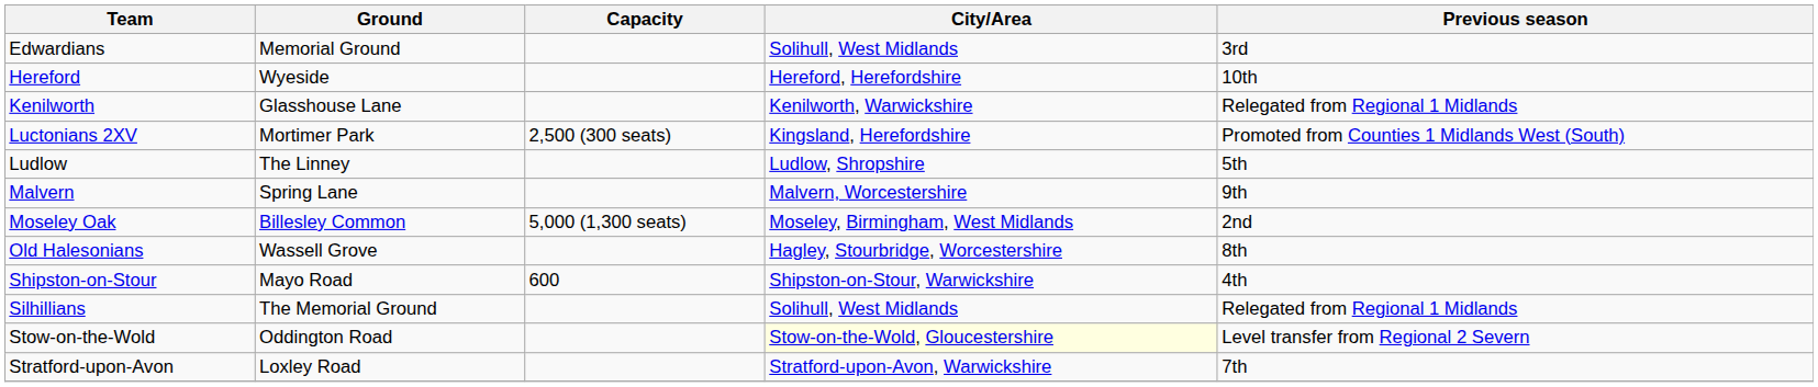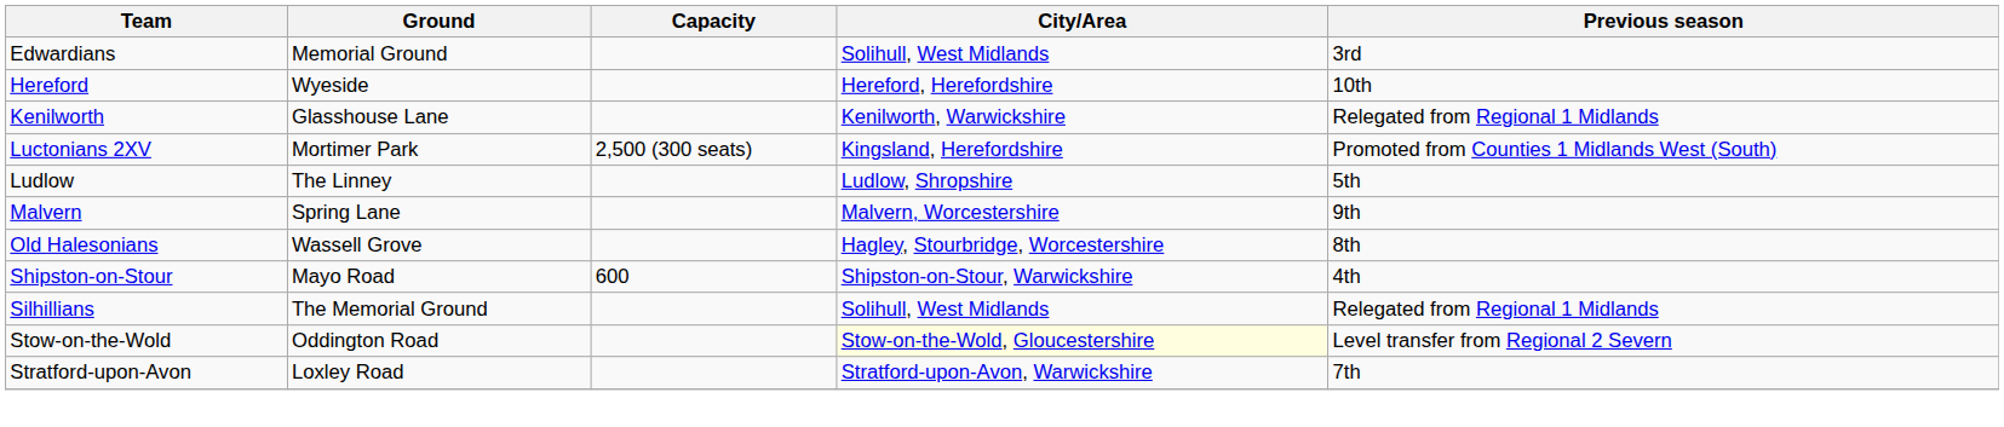- row: Moseley Oak | Billesley Common | 5,000 (1,300 seats) | Moseley, Birmingham, West Midlands | 2nd
